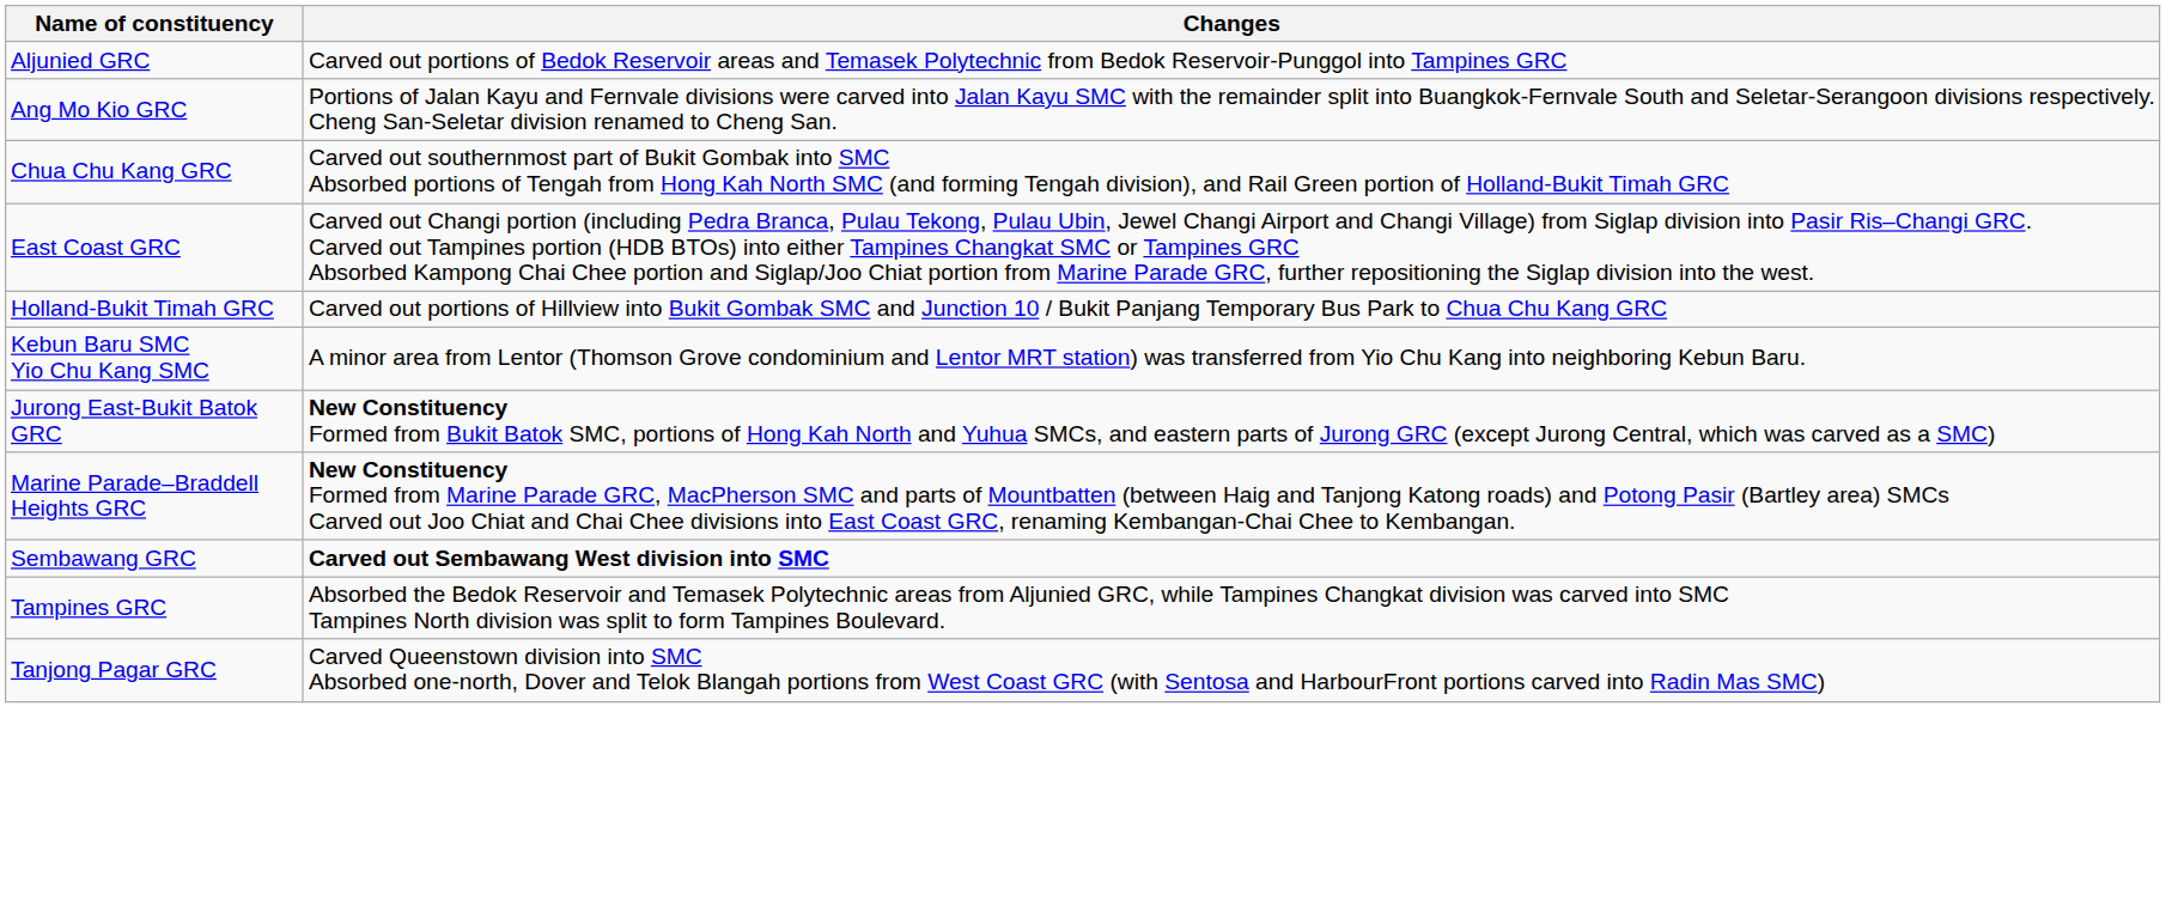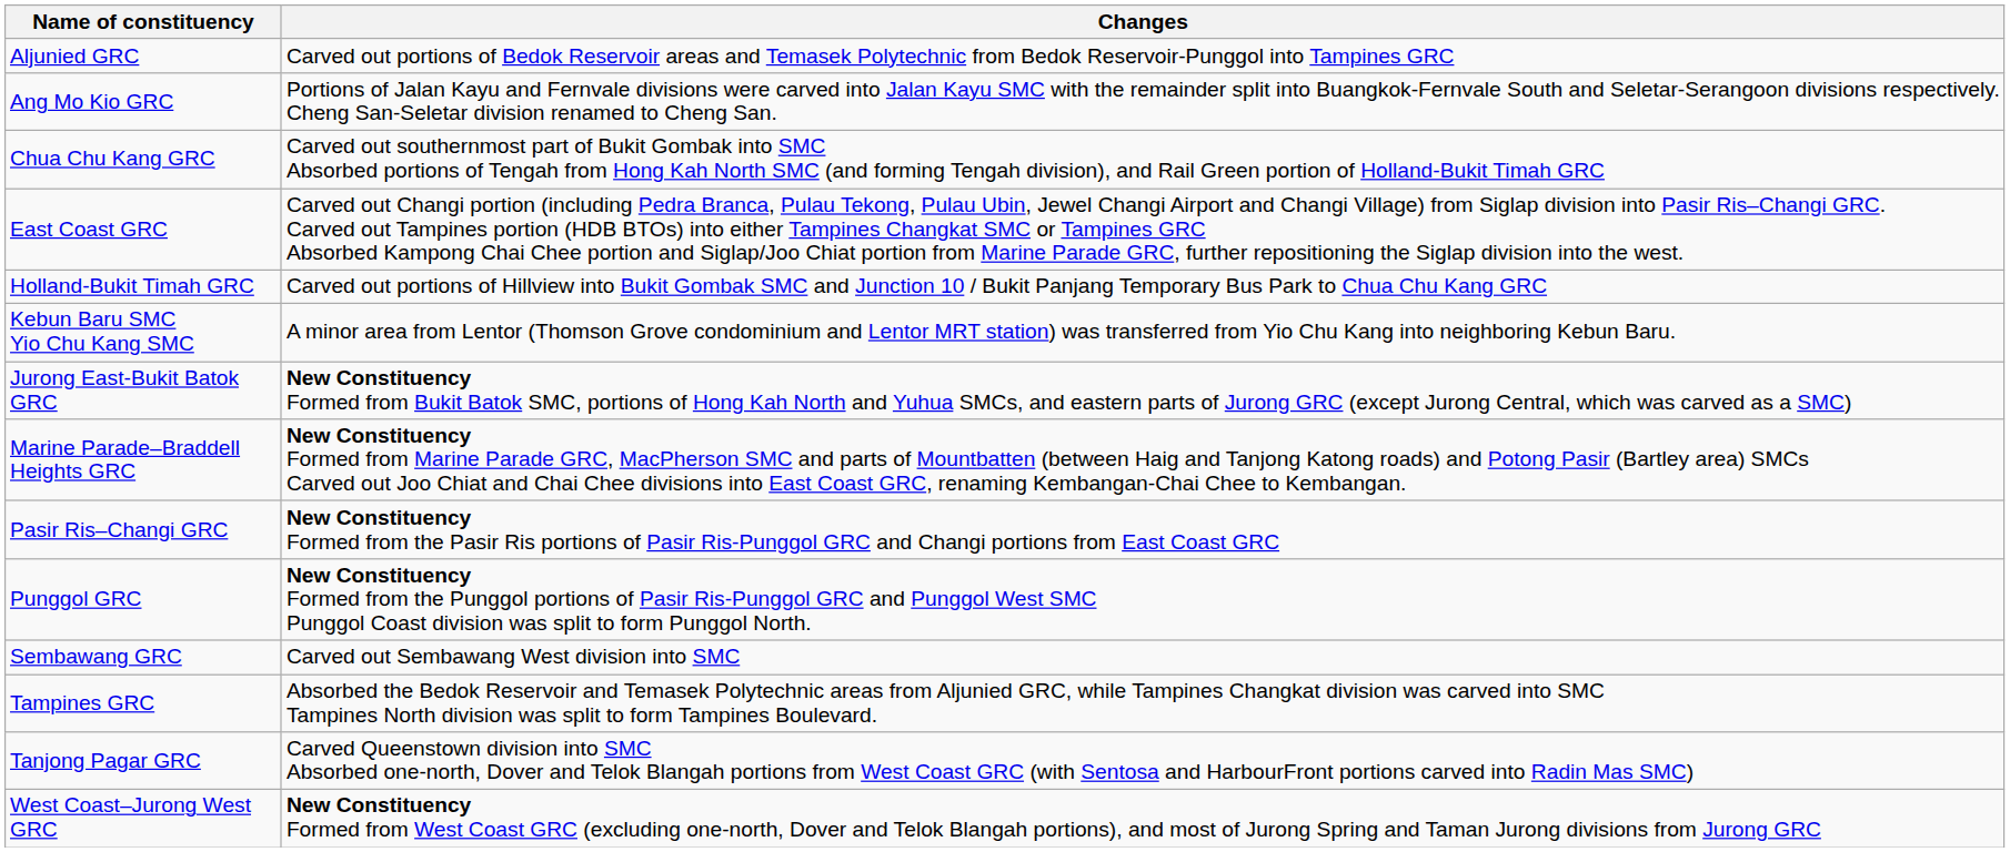+ row: Pasir Ris–Changi GRC | New Constituency Formed from the Pasir Ris portions of Pasir Ris-Punggol GRC and Changi portions from East Coast GRC
+ row: Punggol GRC | New Constituency Formed from the Punggol portions of Pasir Ris-Punggol GRC and Punggol West SMC Punggol Coast division was split to form Punggol North.
Sembawang GRC | Changes: bold -> normal
+ row: West Coast–Jurong West GRC | New Constituency Formed from West Coast GRC (excluding one-north, Dover and Telok Blangah portions), and most of Jurong Spring and Taman Jurong divisions from Jurong GRC
